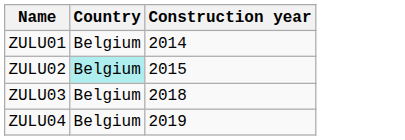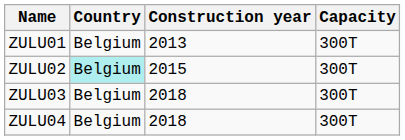+ column: Capacity | 300T | 300T | 300T | 300T
ZULU01 | Construction year: 2014 -> 2013
ZULU04 | Construction year: 2019 -> 2018
